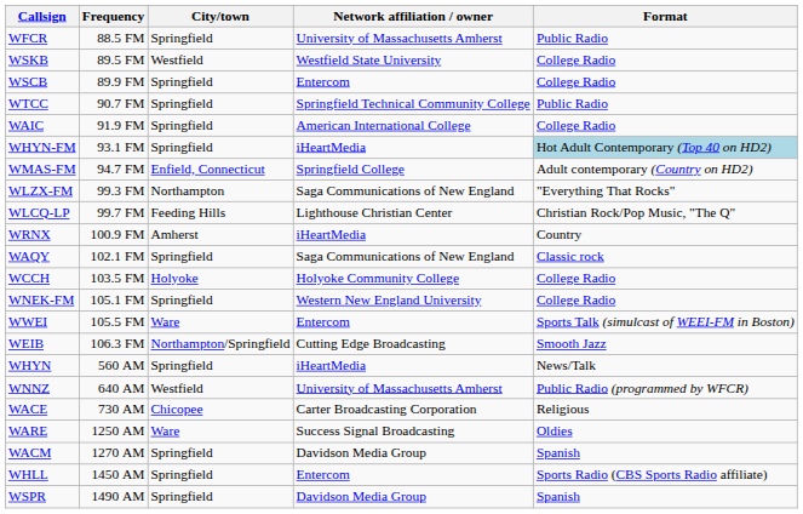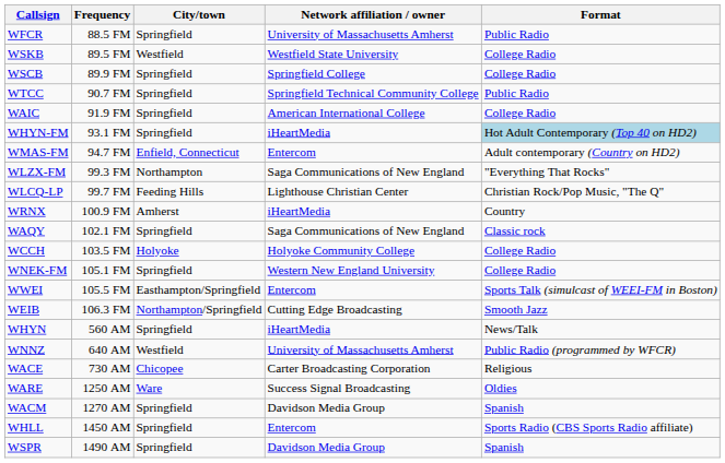WSCB | Network affiliation / owner: Entercom -> Springfield College
WMAS-FM | Network affiliation / owner: Springfield College -> Entercom
WWEI | City/town: Ware -> Easthampton/Springfield
